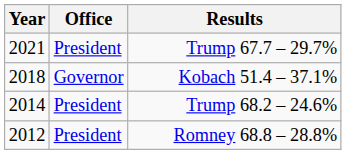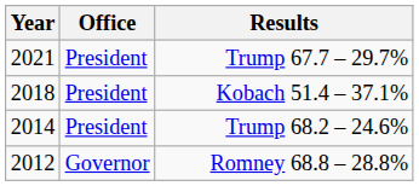Kobach 51.4 – 37.1% | Office: Governor -> President
Romney 68.8 – 28.8% | Office: President -> Governor
